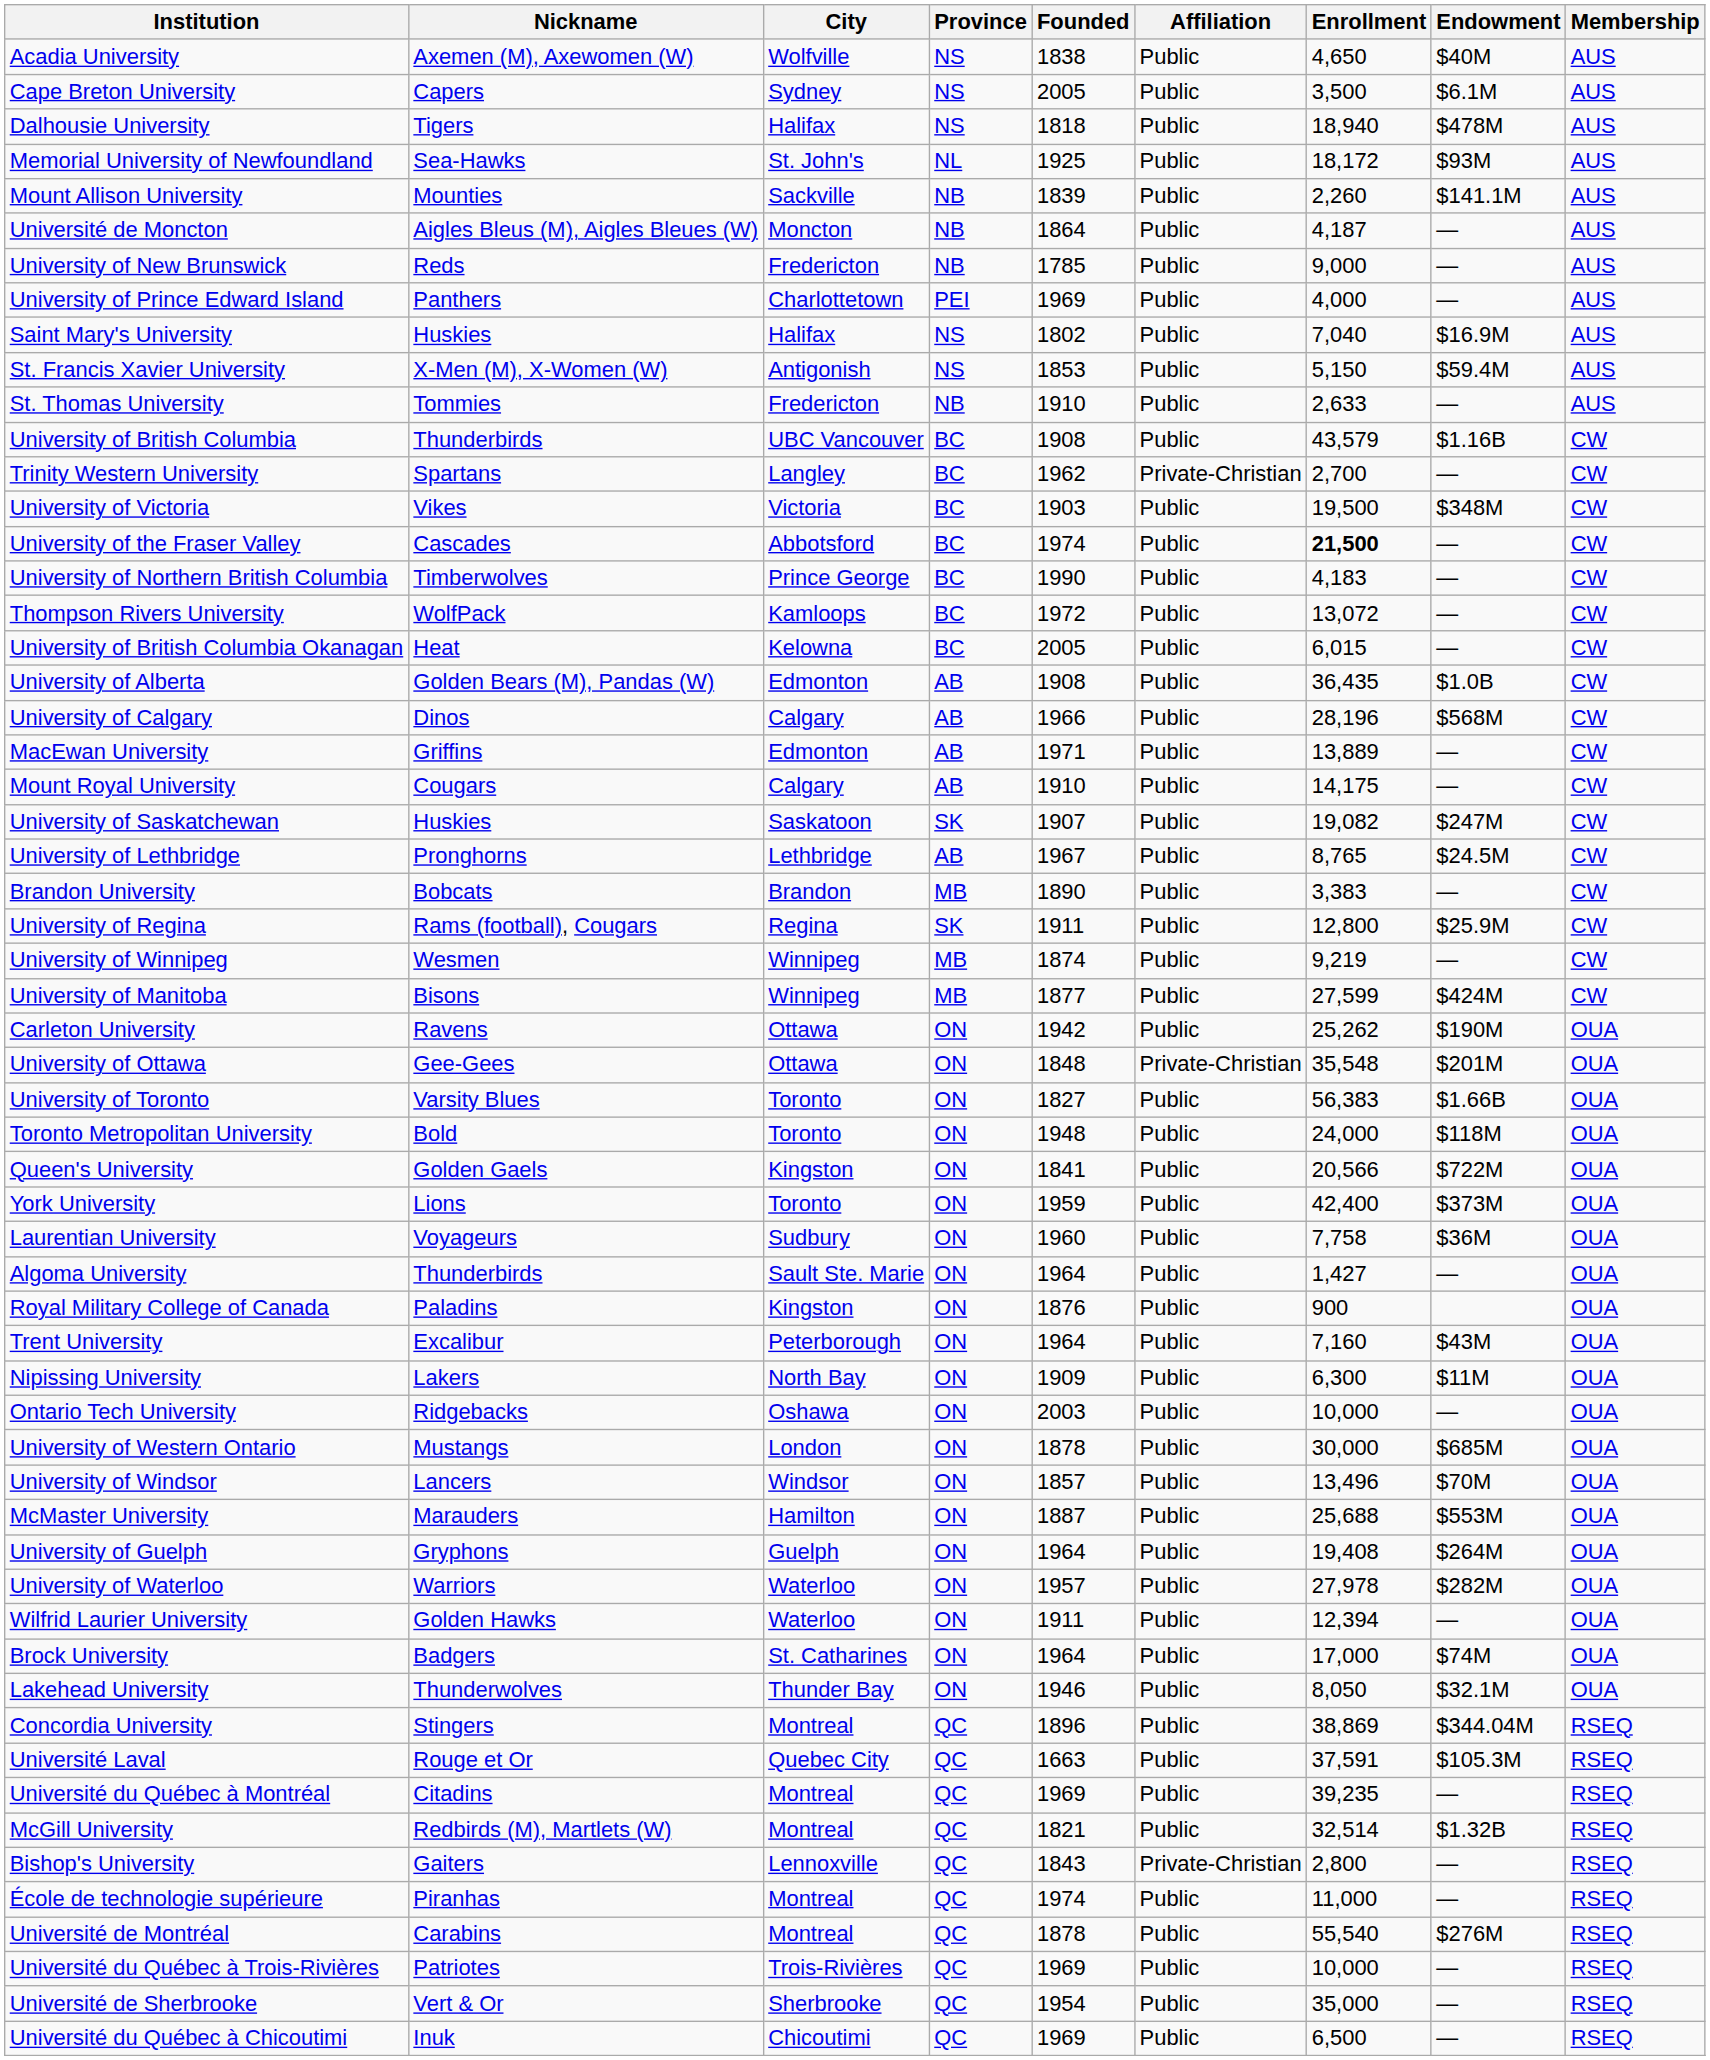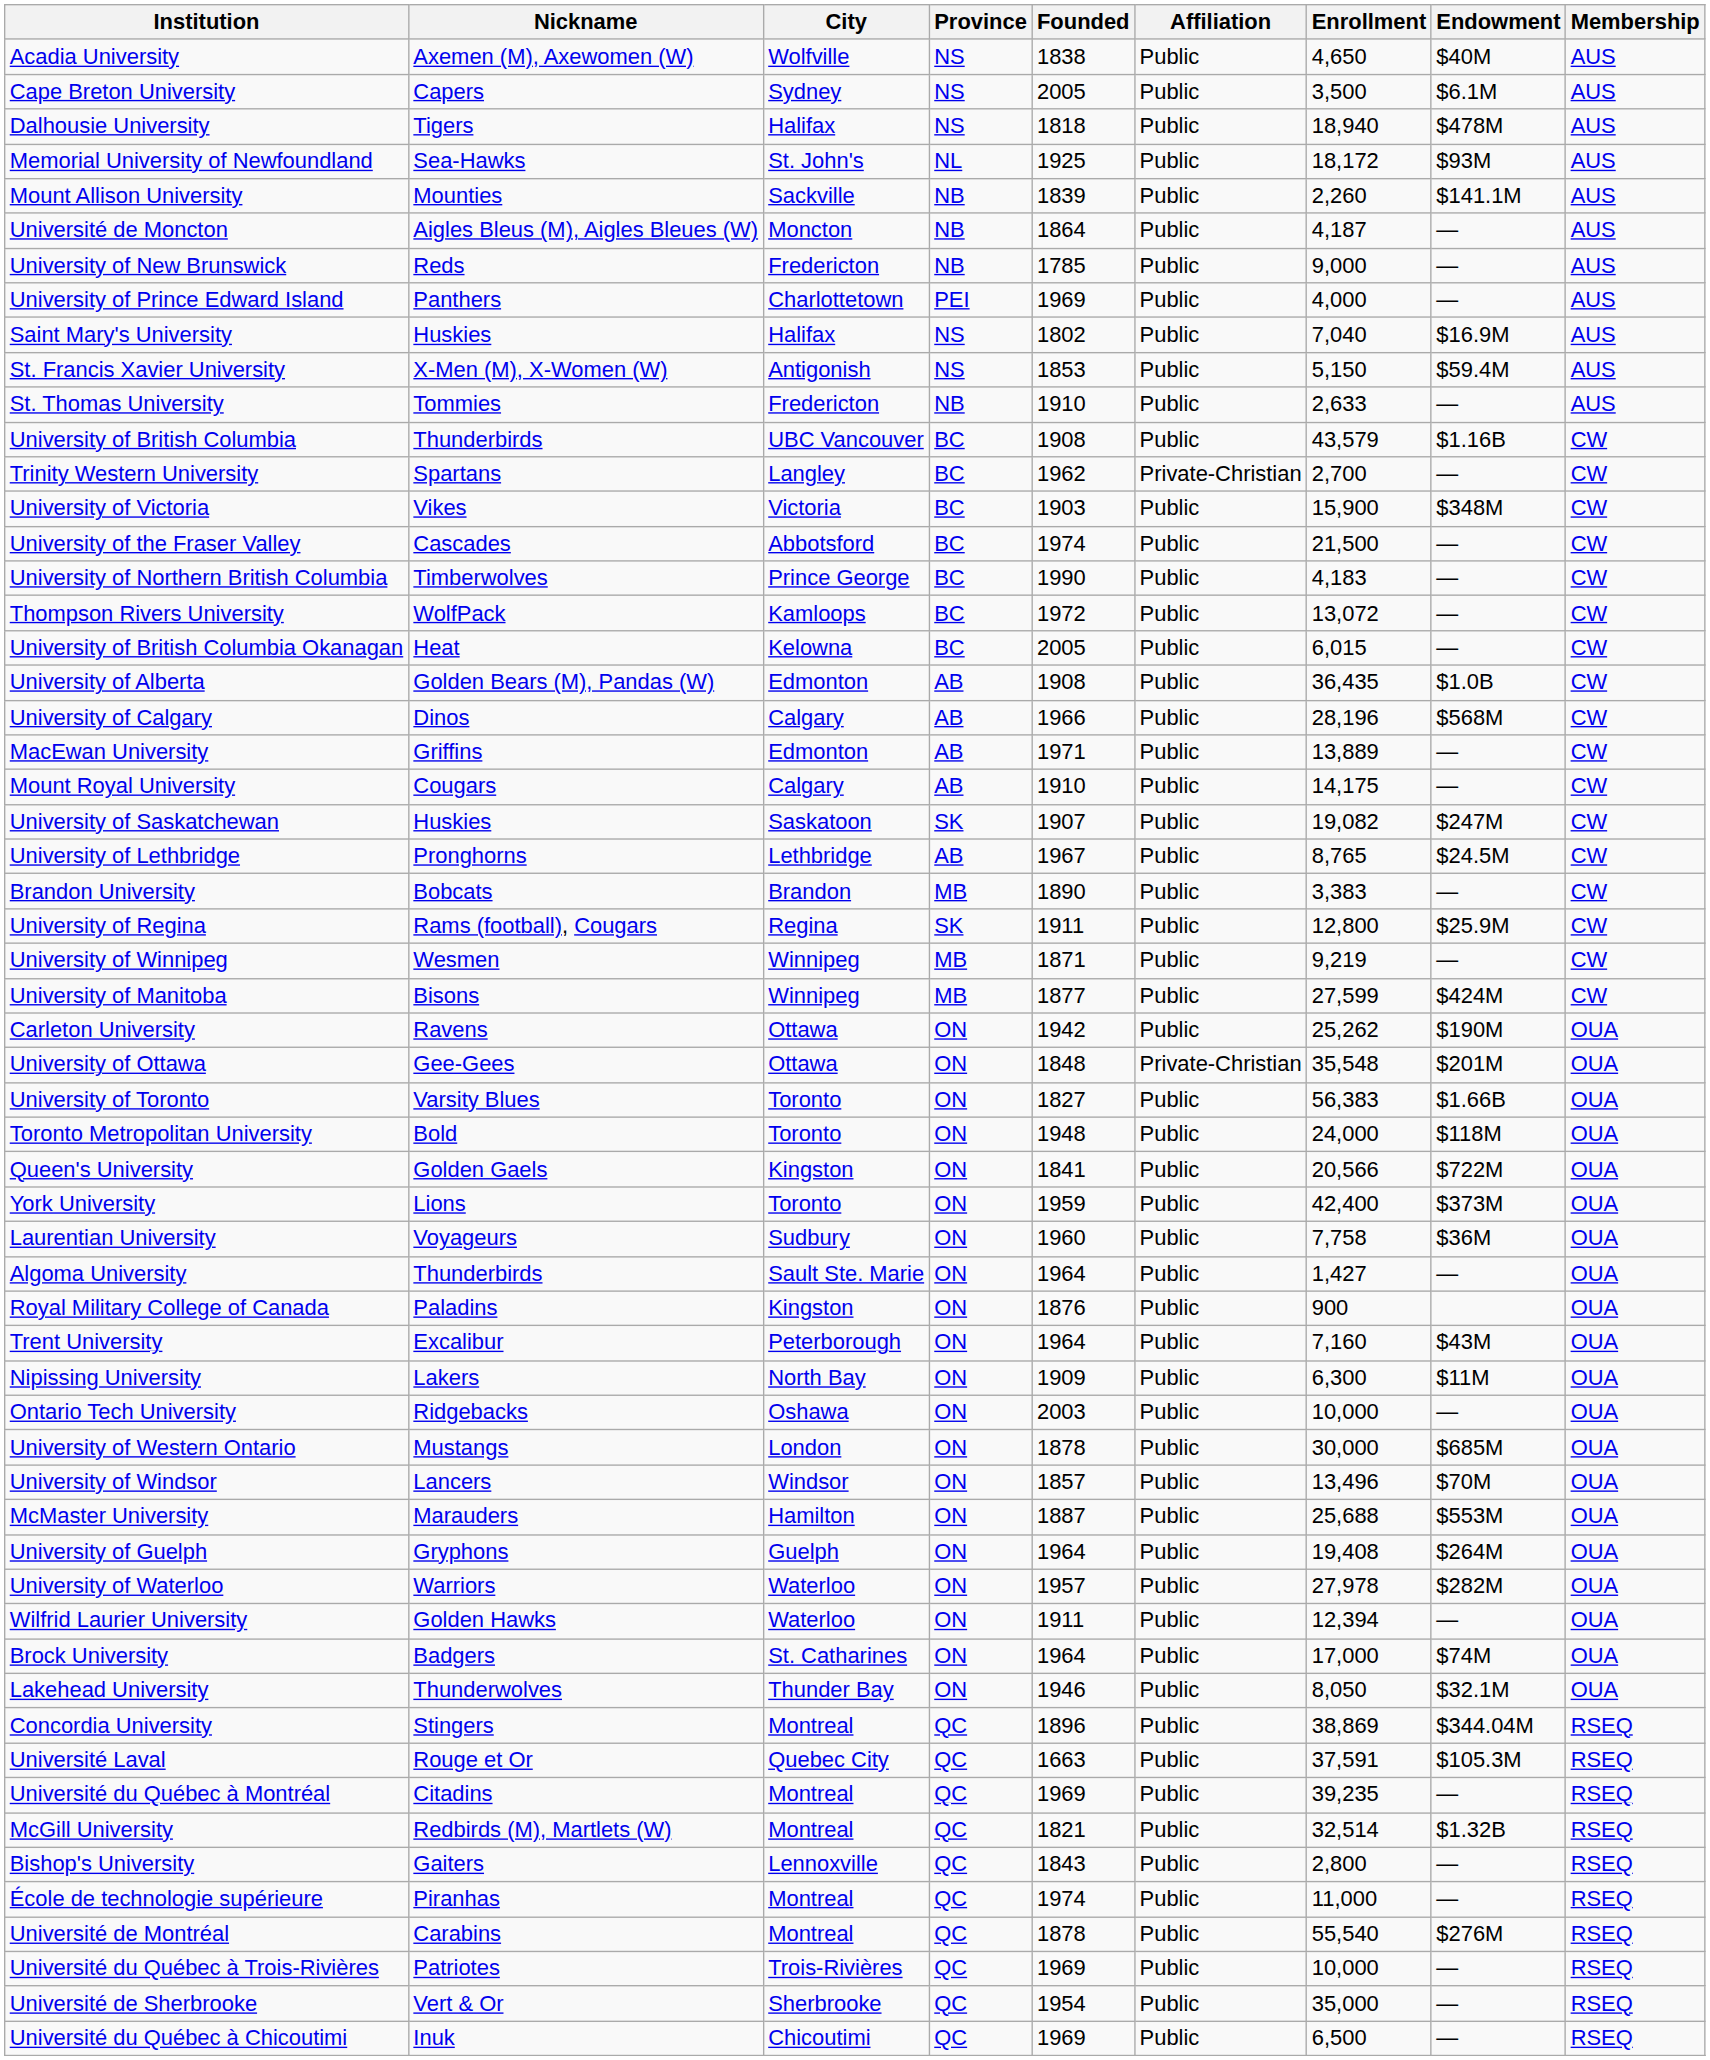University of Victoria | Enrollment: 19,500 -> 15,900
University of the Fraser Valley | Enrollment: bold -> normal
University of Winnipeg | Founded: 1874 -> 1871
Bishop's University | Affiliation: Private-Christian -> Public
